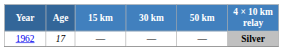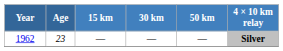1962 | Age: 17 -> 23
